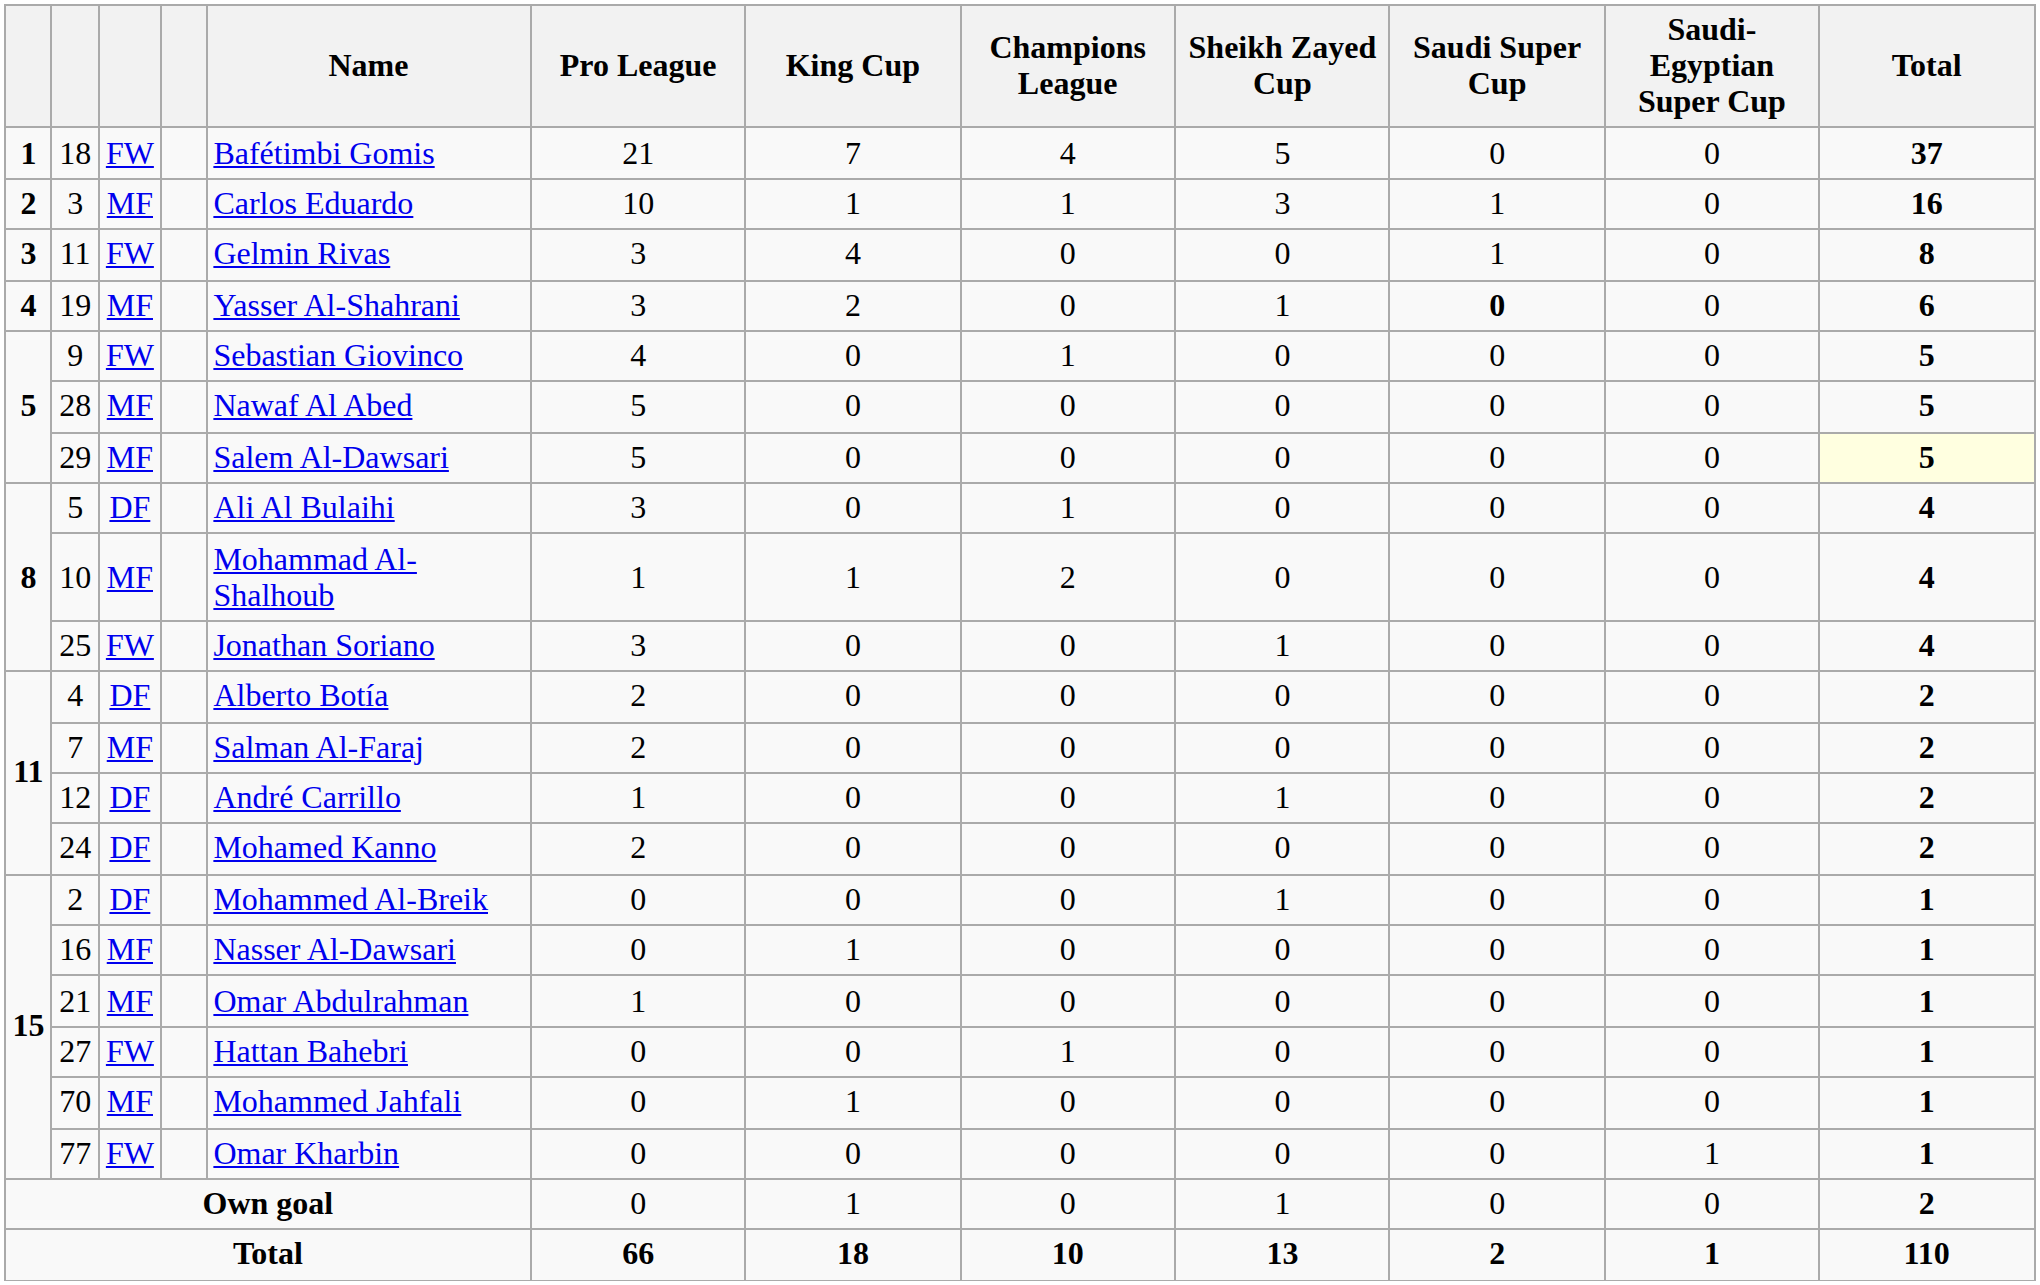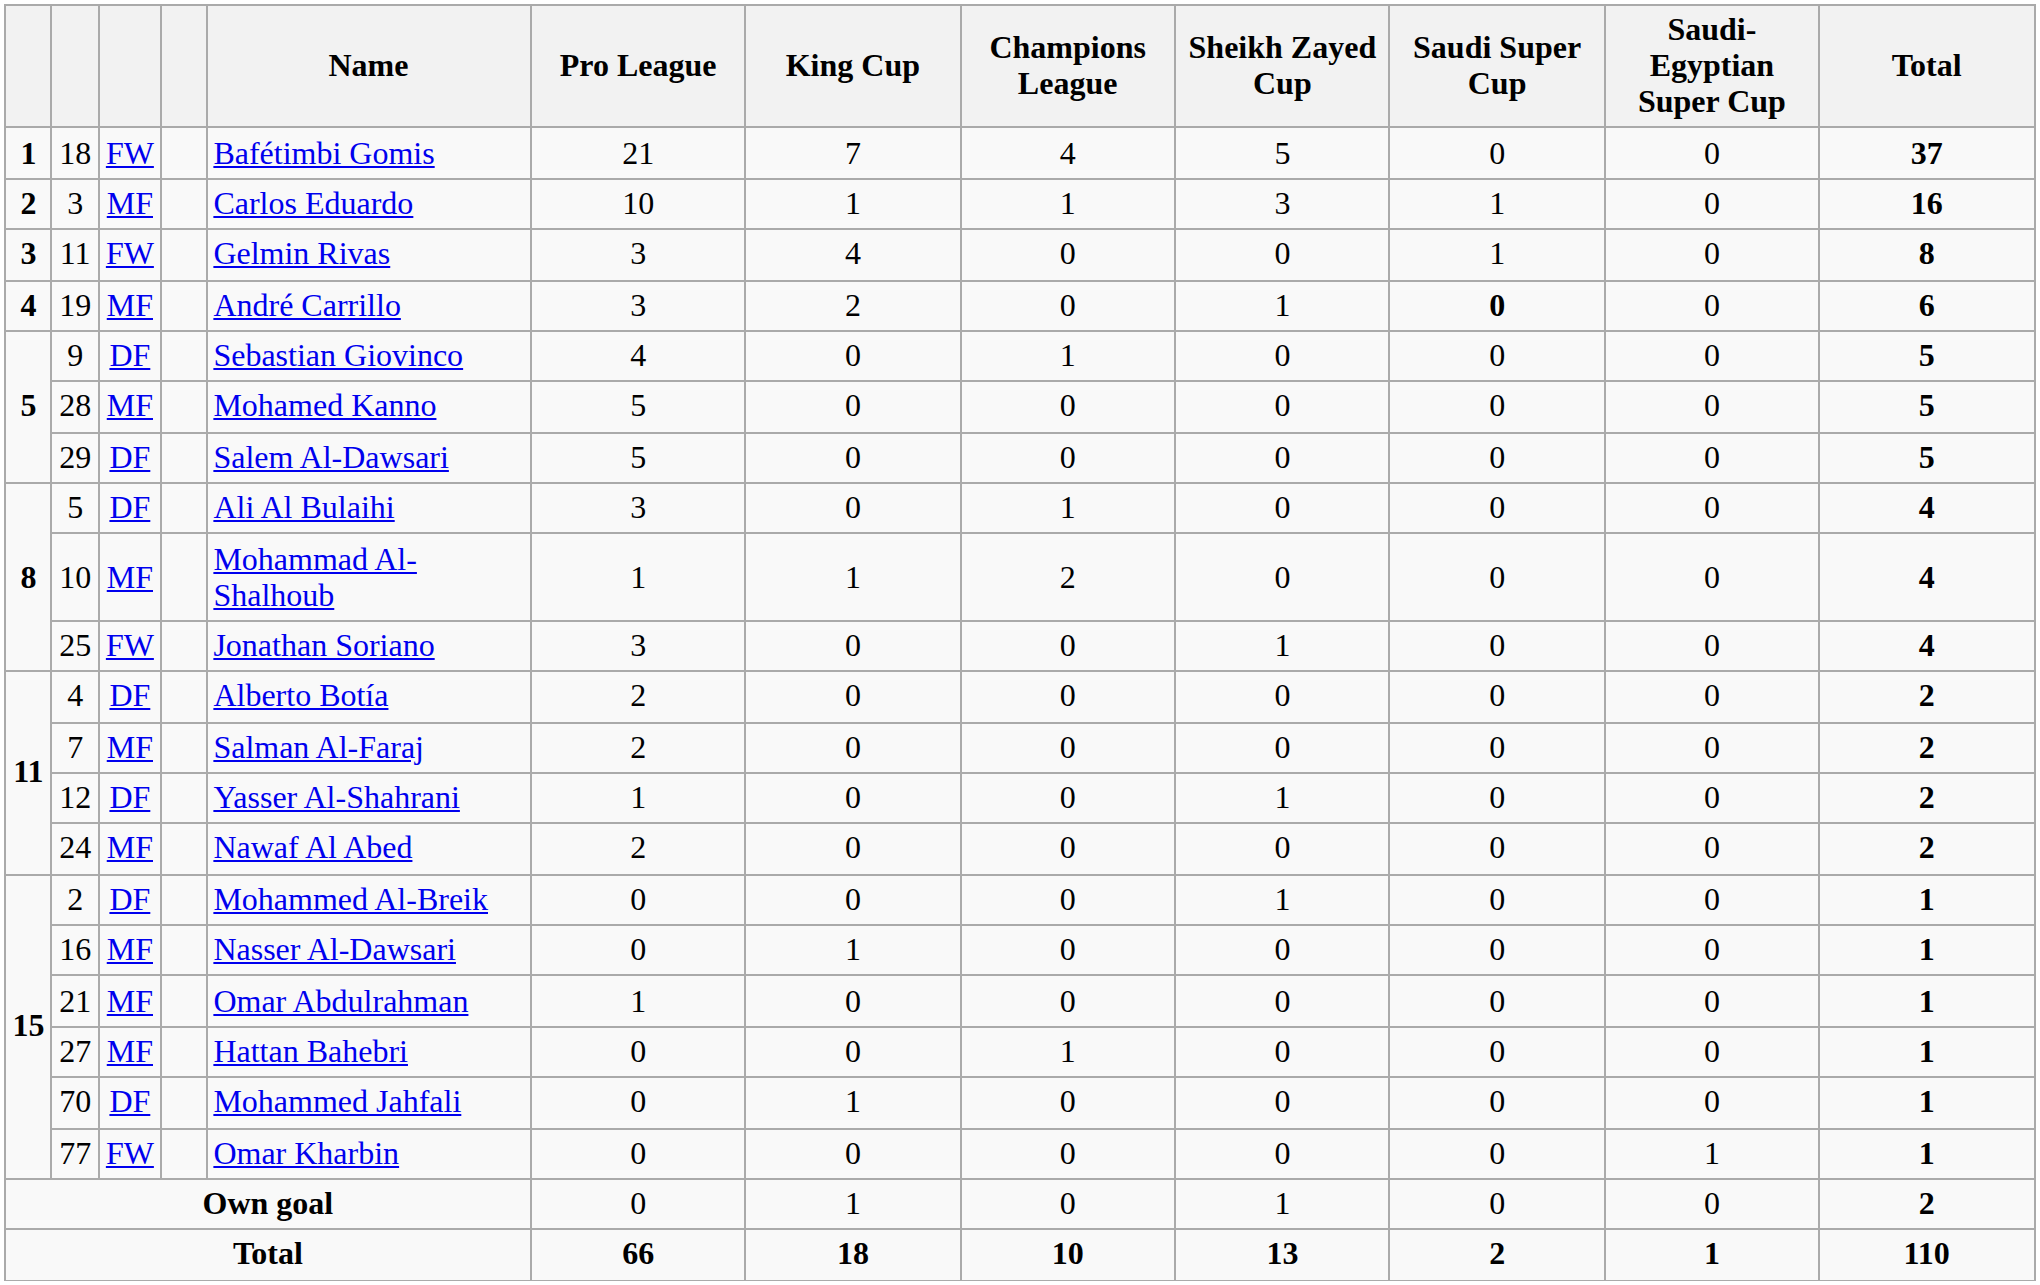19 | Name: Yasser Al-Shahrani -> André Carrillo
9 | column 3: FW -> DF
28 | Name: Nawaf Al Abed -> Mohamed Kanno
29 | column 3: MF -> DF
29 | Total: lightyellow background -> no background
12 | Name: André Carrillo -> Yasser Al-Shahrani
24 | column 3: DF -> MF
24 | Name: Mohamed Kanno -> Nawaf Al Abed
27 | column 3: FW -> MF
70 | column 3: MF -> DF
